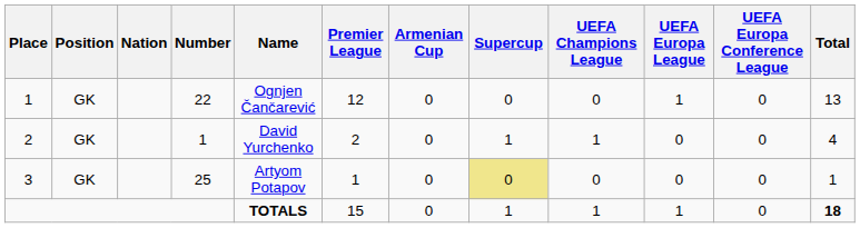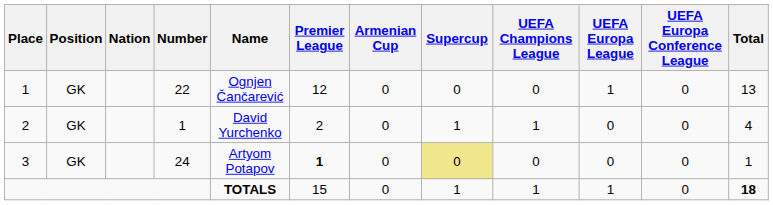3 | Number: 25 -> 24
3 | Premier League: normal -> bold
